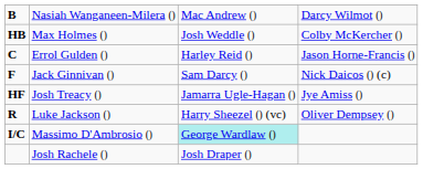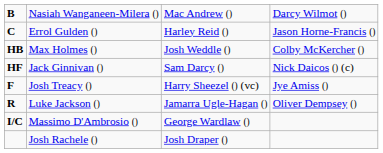rows swapped: Max Holmes () <-> Errol Gulden ()
Jack Ginnivan () | column 1: F -> HF
Josh Treacy () | column 1: HF -> F
Josh Treacy () | column 3: Jamarra Ugle-Hagan () -> Harry Sheezel () (vc)
Luke Jackson () | column 3: Harry Sheezel () (vc) -> Jamarra Ugle-Hagan ()
Massimo D'Ambrosio () | column 3: paleturquoise background -> no background
